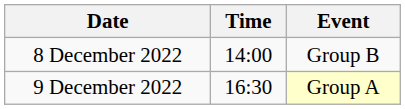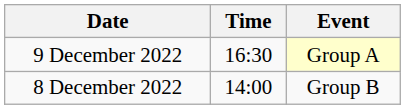rows swapped: 8 December 2022 <-> 9 December 2022
